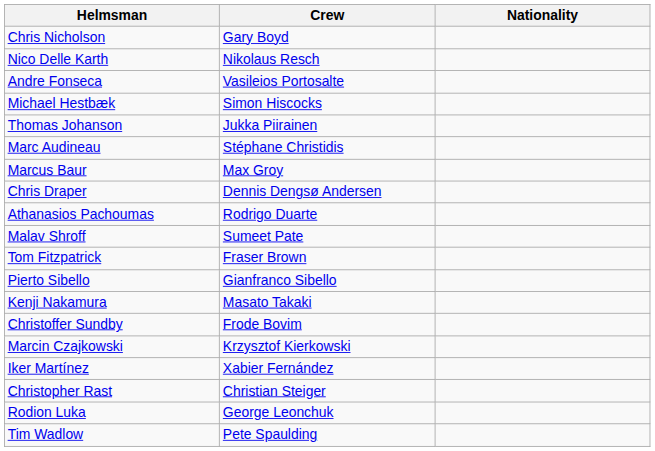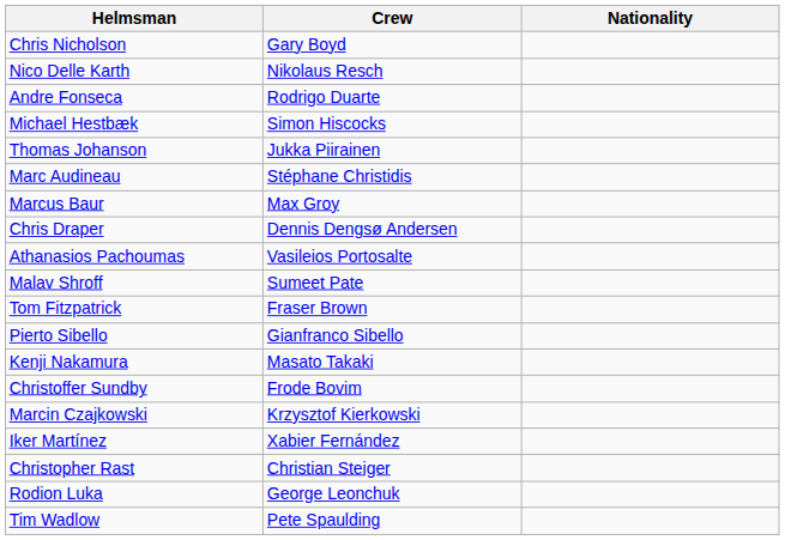Andre Fonseca | Crew: Vasileios Portosalte -> Rodrigo Duarte
Athanasios Pachoumas | Crew: Rodrigo Duarte -> Vasileios Portosalte
